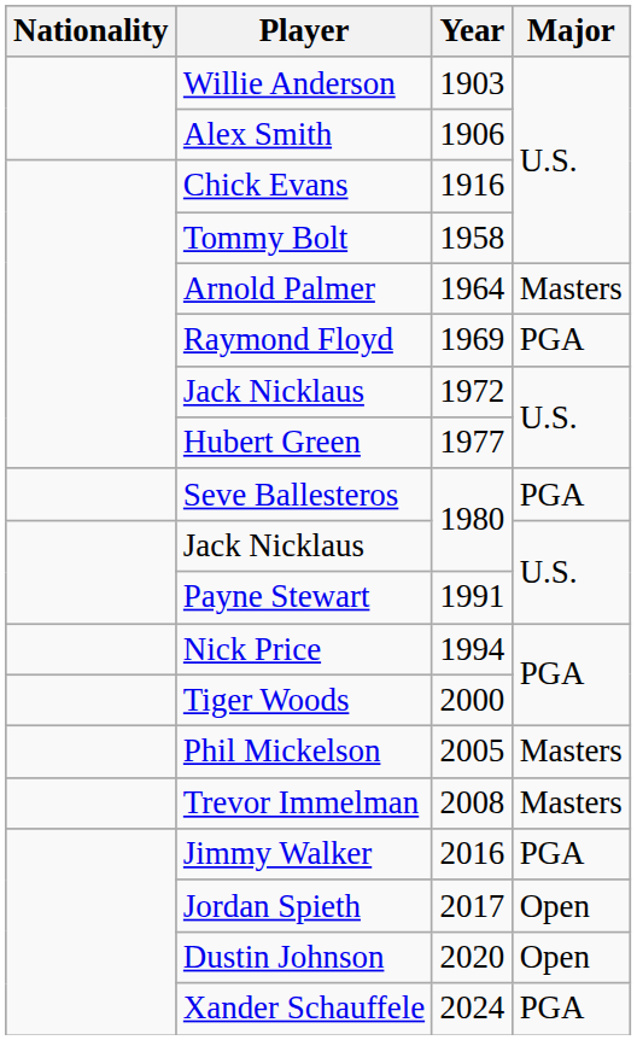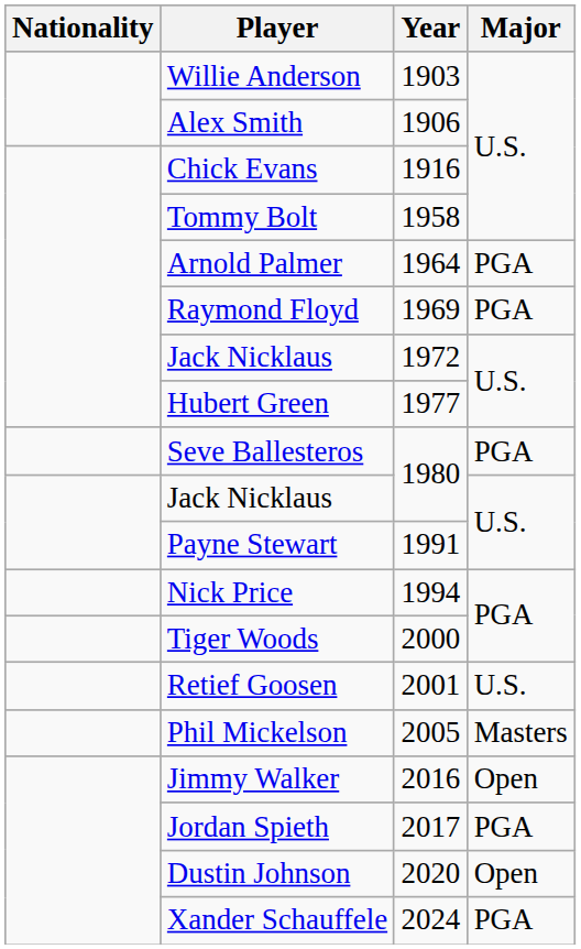Arnold Palmer | Major: Masters -> PGA
+ row: Retief Goosen | 2001 | U.S.
- row: Trevor Immelman | 2008 | Masters
Jimmy Walker | Major: PGA -> Open
Jordan Spieth | Major: Open -> PGA
